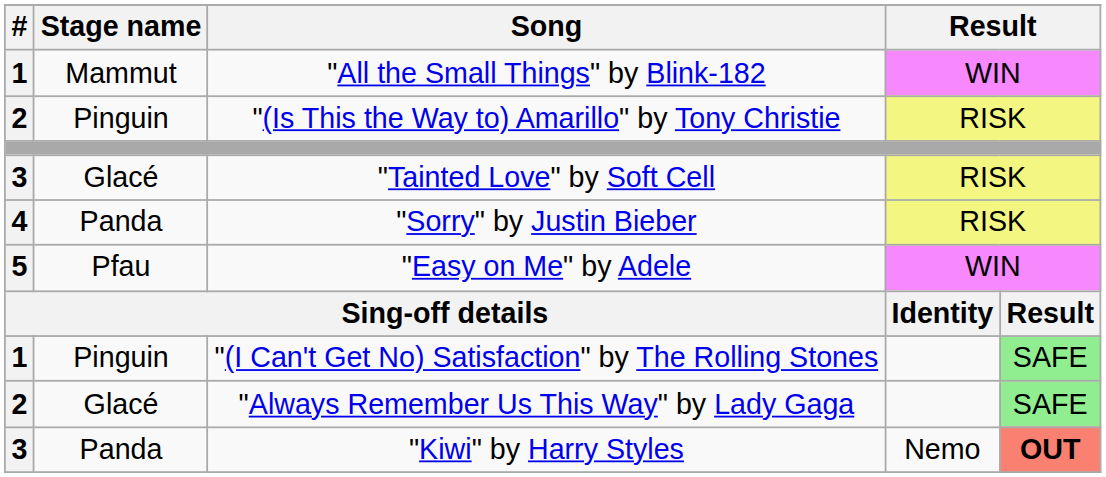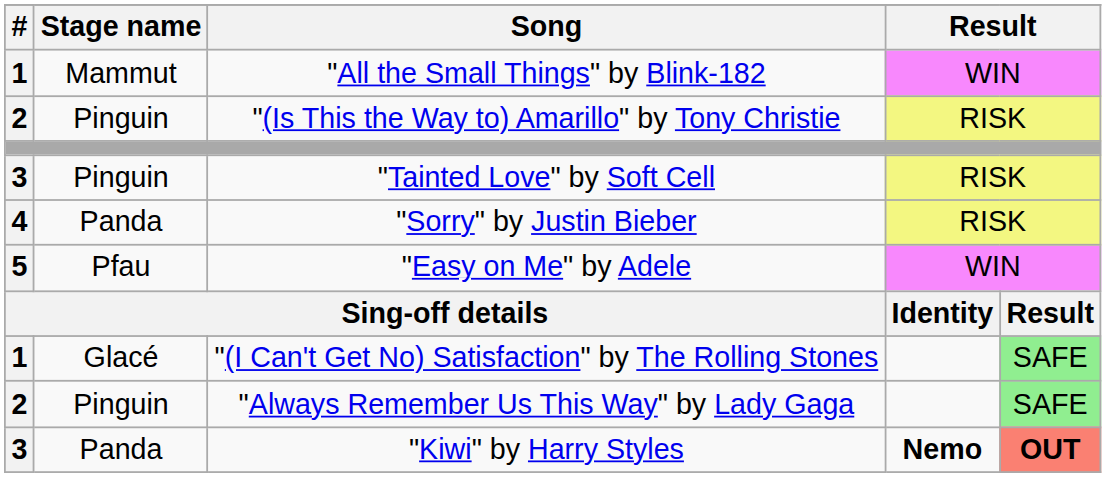"Tainted Love" by Soft Cell | Stage name: Glacé -> Pinguin
"(I Can't Get No) Satisfaction" by The Rolling Stones | Stage name: Pinguin -> Glacé
"Always Remember Us This Way" by Lady Gaga | Stage name: Glacé -> Pinguin
"Kiwi" by Harry Styles | column 4: normal -> bold
